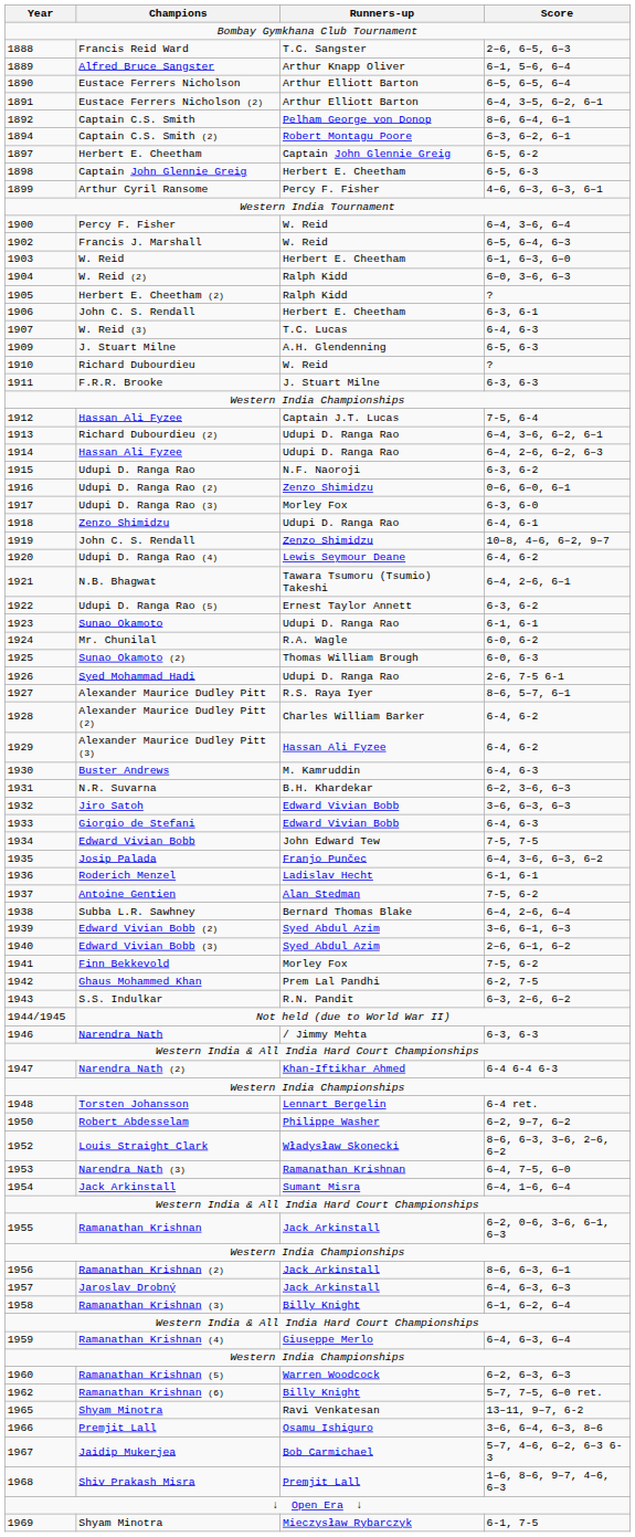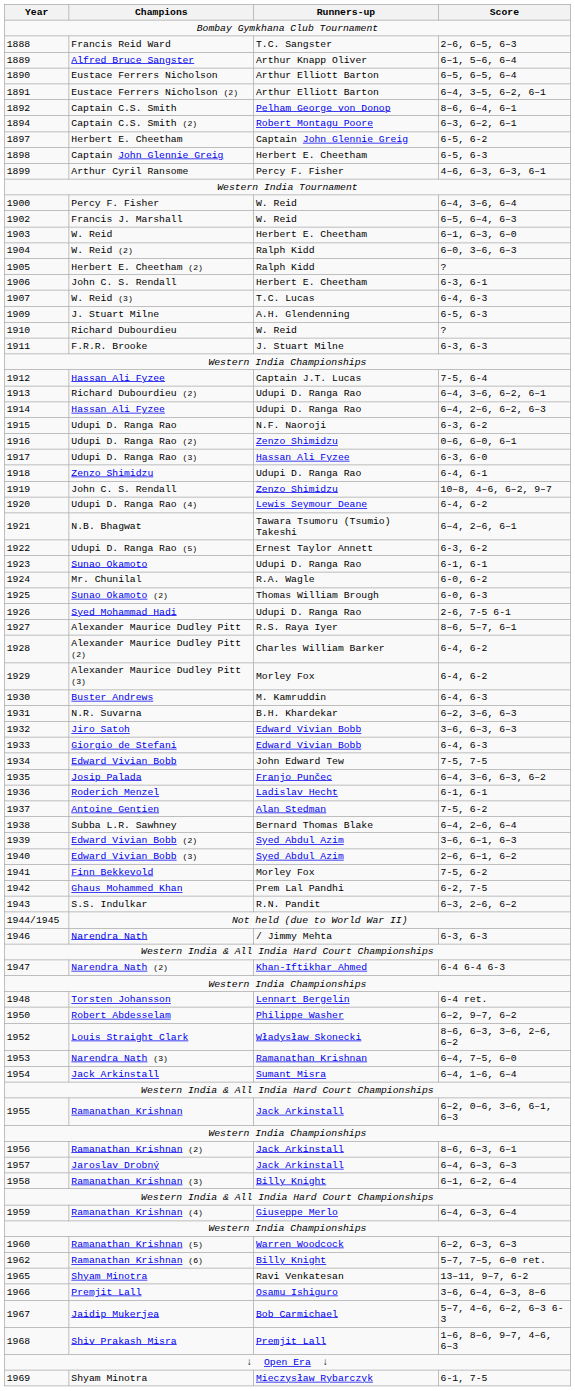Udupi D. Ranga Rao (3) | Runners-up: Morley Fox -> Hassan Ali Fyzee
Alexander Maurice Dudley Pitt (3) | Runners-up: Hassan Ali Fyzee -> Morley Fox
